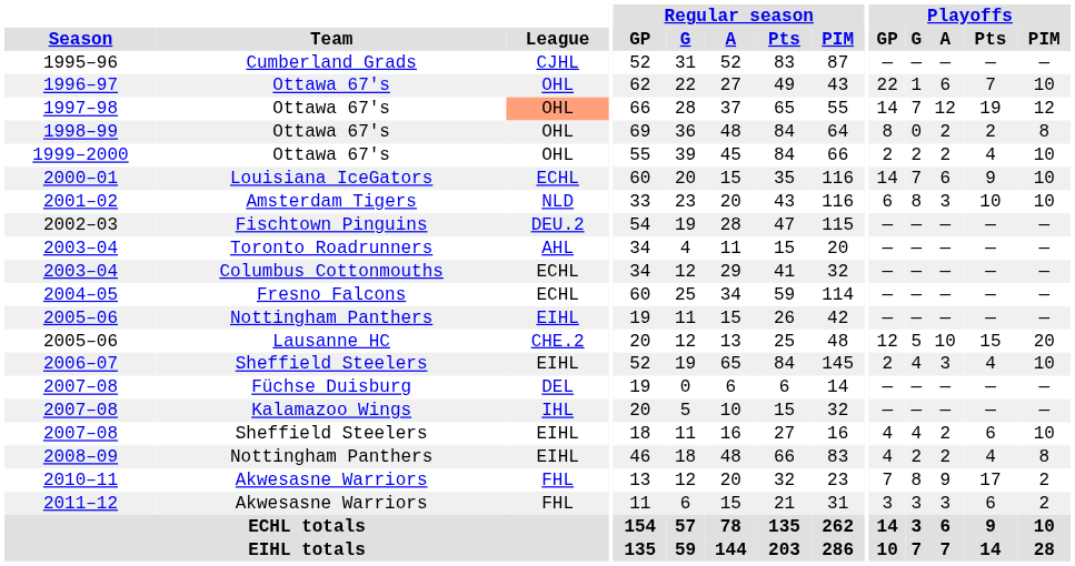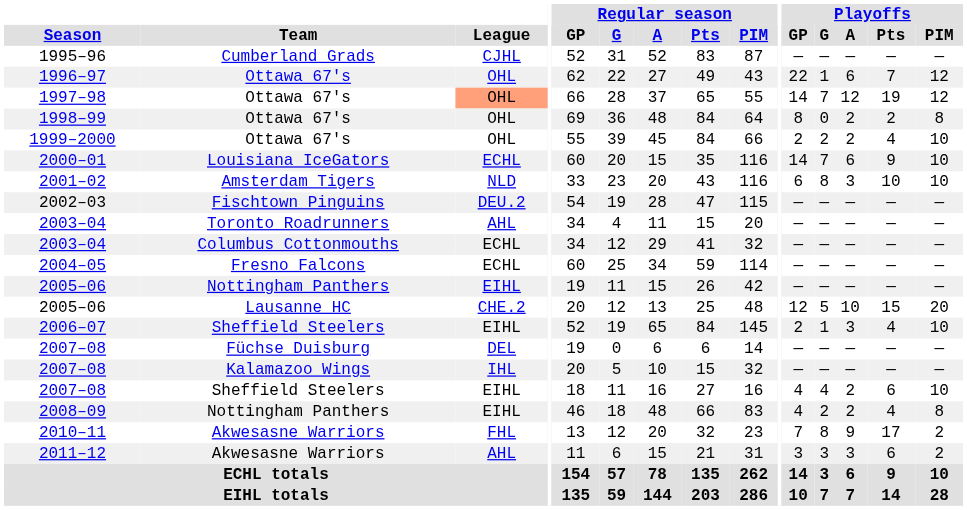1996–97 | Playoffs / PIM: 10 -> 12
2006–07 | Playoffs / G: 4 -> 1
2011–12 | League: FHL -> AHL
